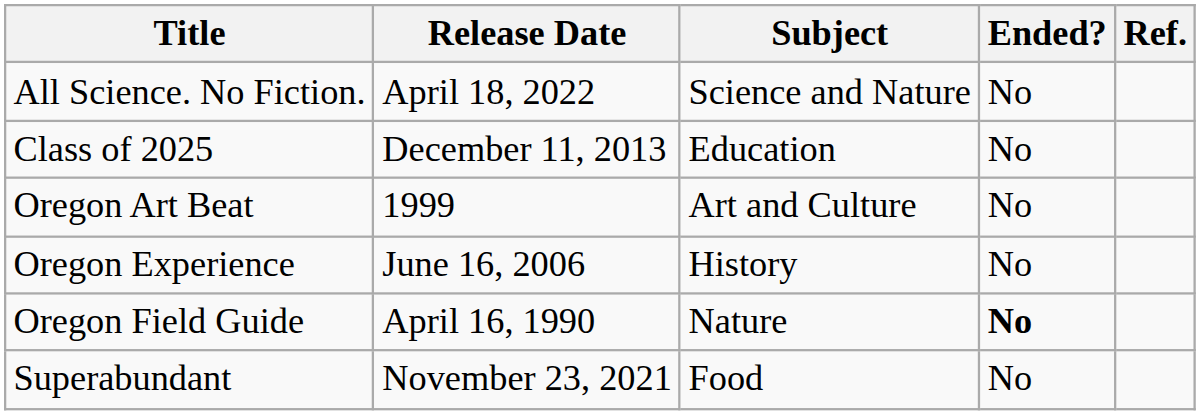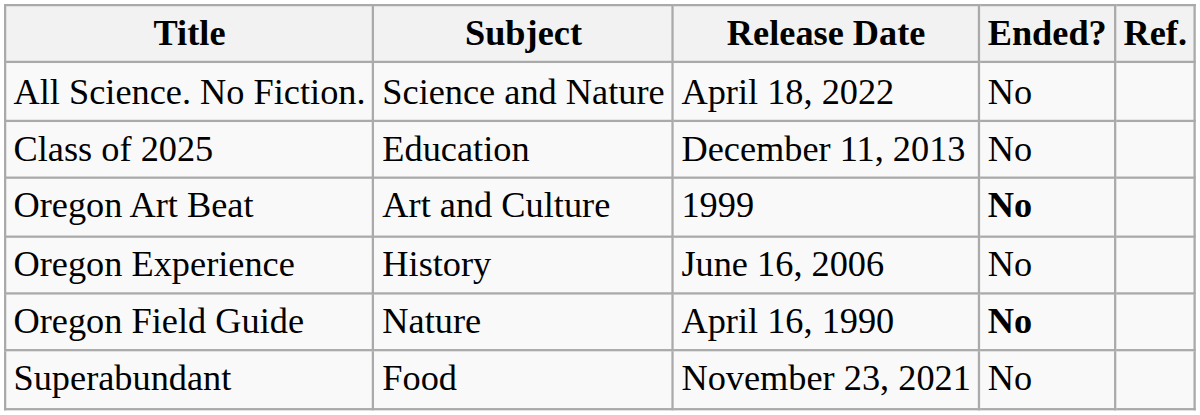columns swapped: Release Date <-> Subject
Oregon Art Beat | Ended?: normal -> bold
